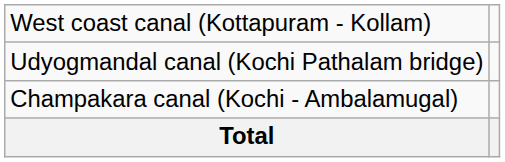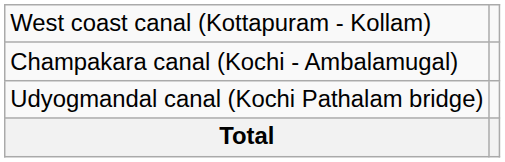rows swapped: Udyogmandal canal (Kochi Pathalam bridge) <-> Champakara canal (Kochi - Ambalamugal)
